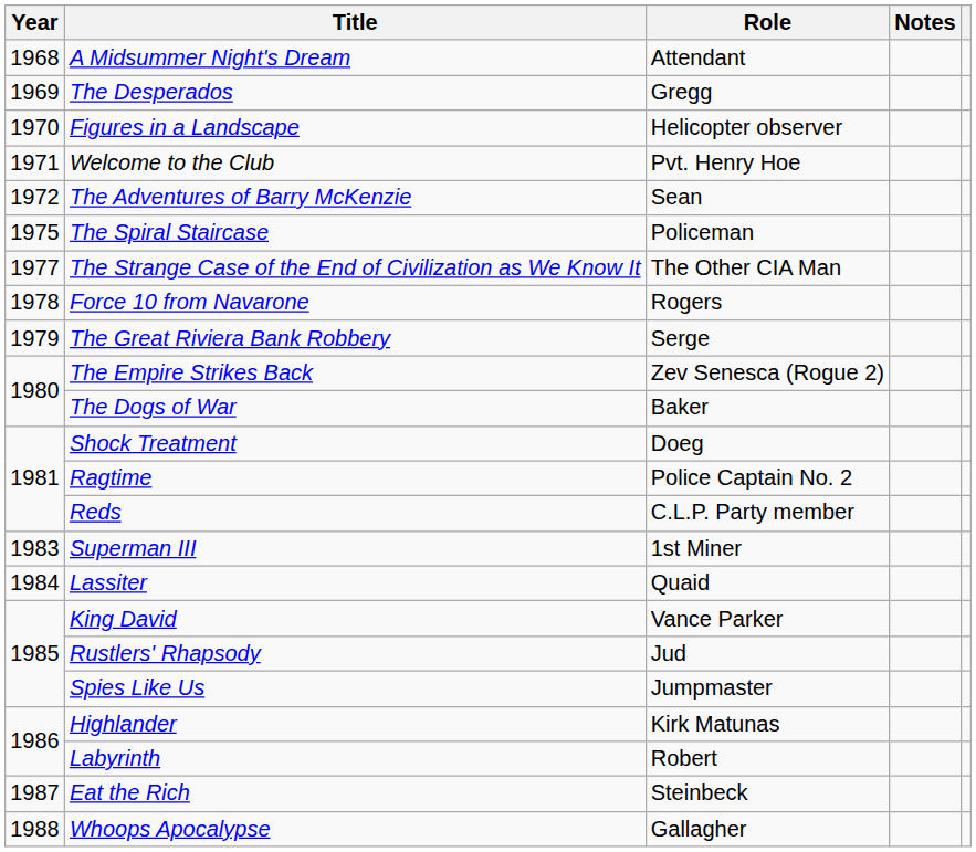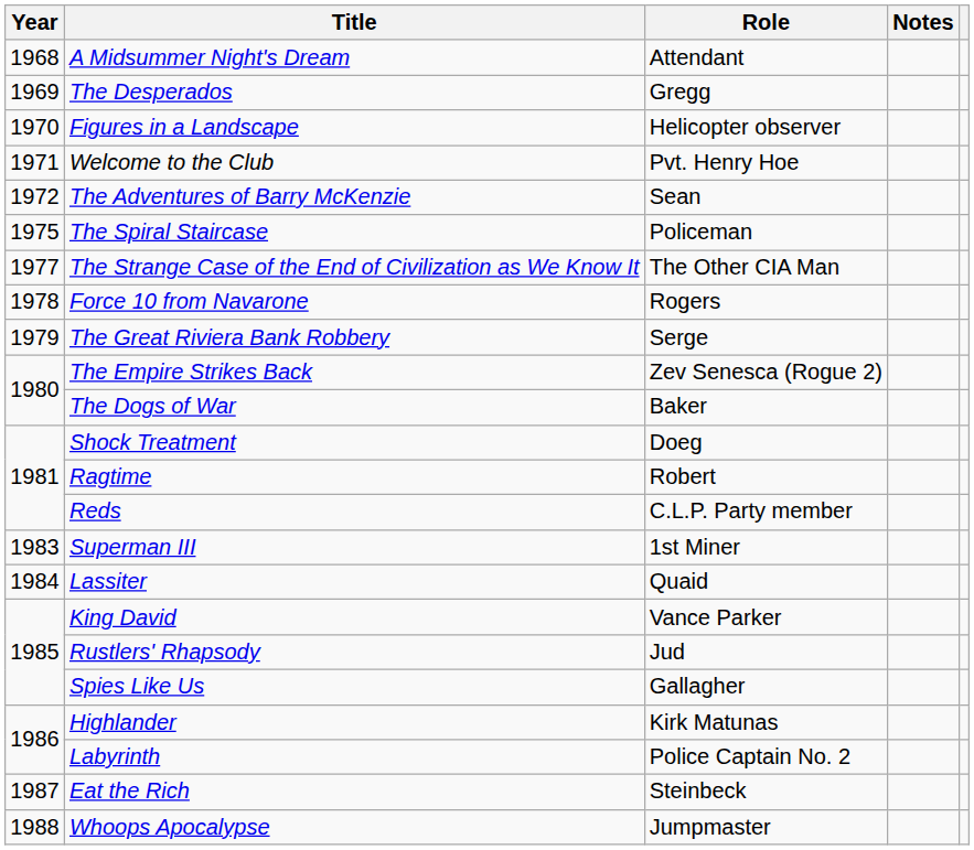Ragtime | Role: Police Captain No. 2 -> Robert
Spies Like Us | Role: Jumpmaster -> Gallagher
Labyrinth | Role: Robert -> Police Captain No. 2
Whoops Apocalypse | Role: Gallagher -> Jumpmaster
